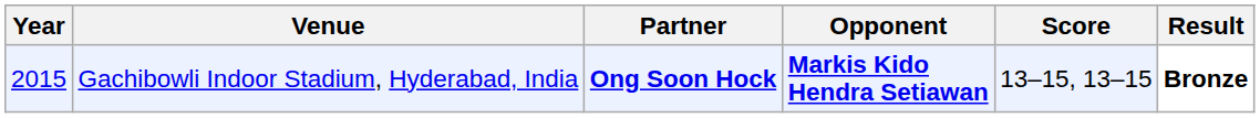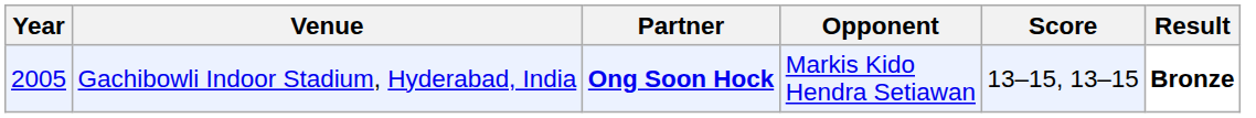Gachibowli Indoor Stadium, Hyderabad, India | Year: 2015 -> 2005
Gachibowli Indoor Stadium, Hyderabad, India | Opponent: bold -> normal
